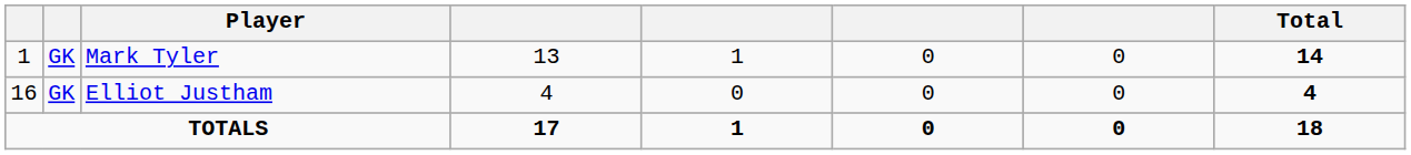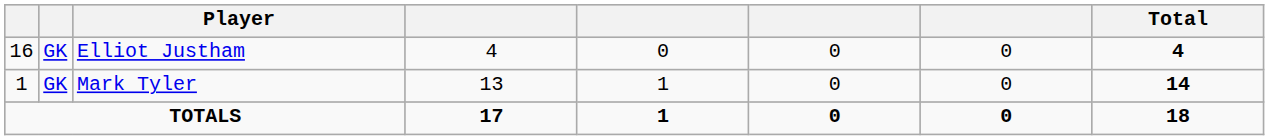rows swapped: Mark Tyler <-> Elliot Justham
